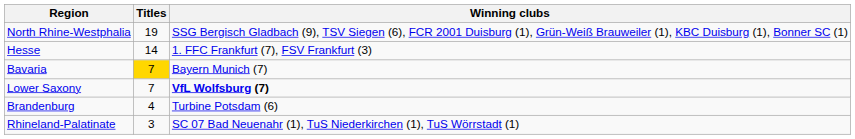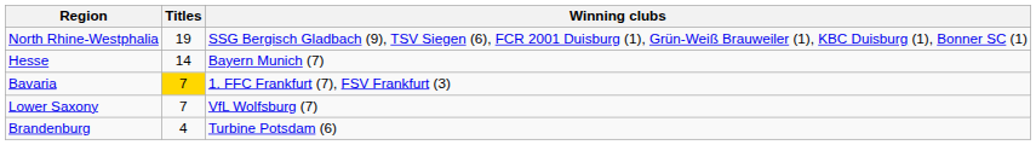Hesse | Winning clubs: 1. FFC Frankfurt (7), FSV Frankfurt (3) -> Bayern Munich (7)
Bavaria | Winning clubs: Bayern Munich (7) -> 1. FFC Frankfurt (7), FSV Frankfurt (3)
Lower Saxony | Winning clubs: bold -> normal
- row: Rhineland-Palatinate | 3 | SC 07 Bad Neuenahr (1), TuS Niederkirchen (1), TuS Wörrstadt (1)
